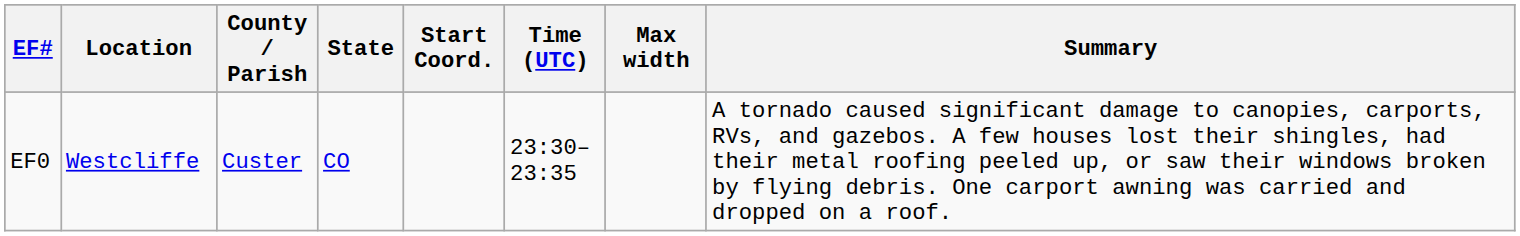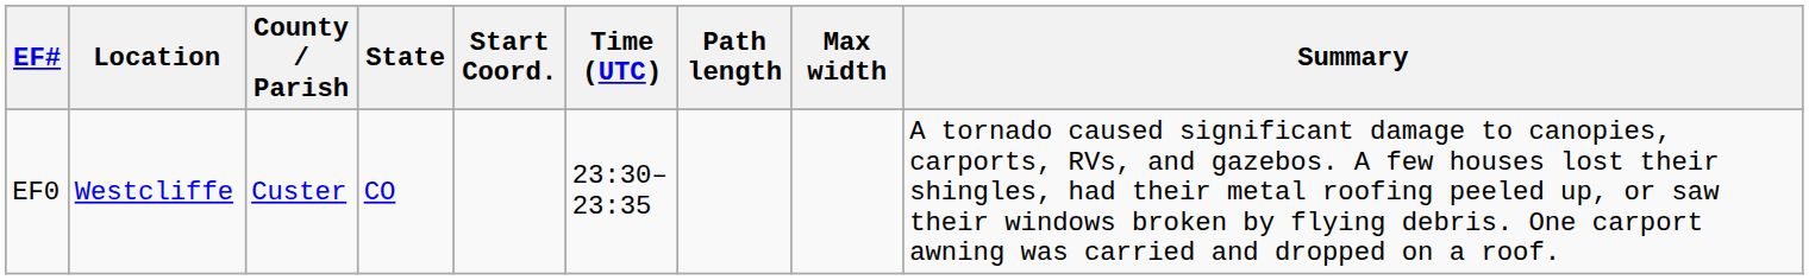+ column: Path length
